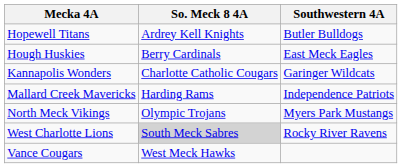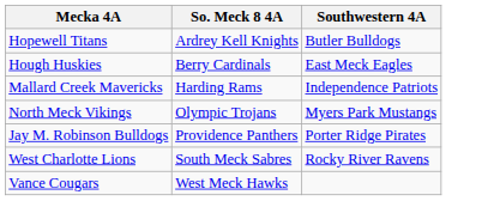- row: Kannapolis Wonders | Charlotte Catholic Cougars | Garinger Wildcats
+ row: Jay M. Robinson Bulldogs | Providence Panthers | Porter Ridge Pirates
West Charlotte Lions | So. Meck 8 4A: lightgrey background -> no background
